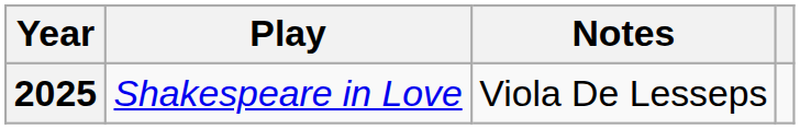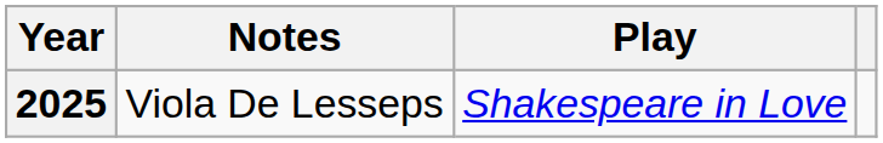columns swapped: Play <-> Notes
